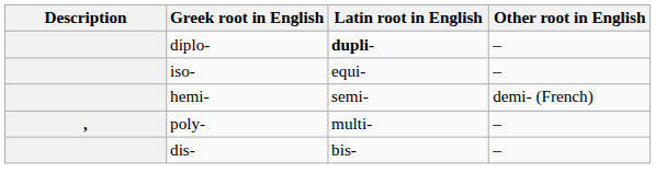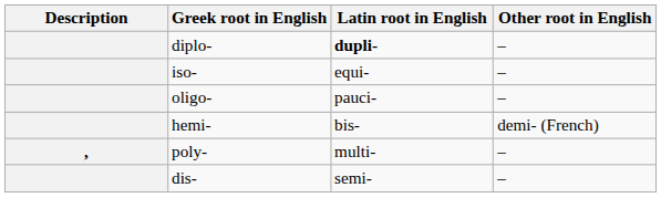+ row: oligo- | pauci- | –
hemi- | Latin root in English: semi- -> bis-
dis- | Latin root in English: bis- -> semi-
